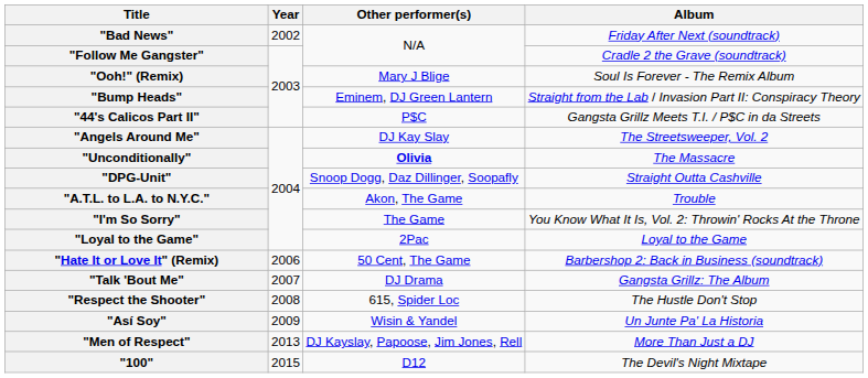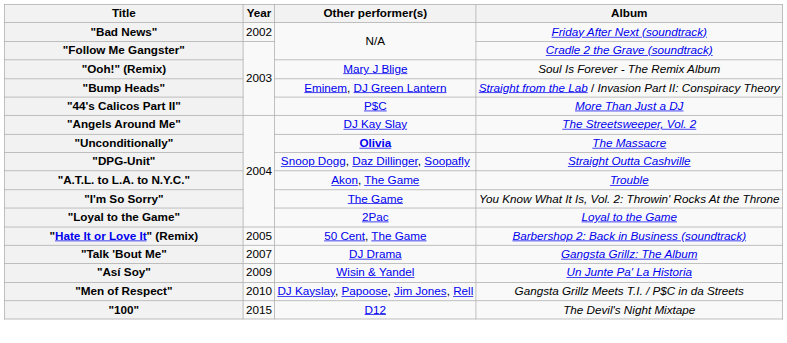"44's Calicos Part II" | Album: Gangsta Grillz Meets T.I. / P$C in da Streets -> More Than Just a DJ
"Hate It or Love It" (Remix) | Year: 2006 -> 2005
- row: "Respect the Shooter" | 2008 | 615, Spider Loc | The Hustle Don't Stop
"Men of Respect" | Year: 2013 -> 2010
"Men of Respect" | Album: More Than Just a DJ -> Gangsta Grillz Meets T.I. / P$C in da Streets
